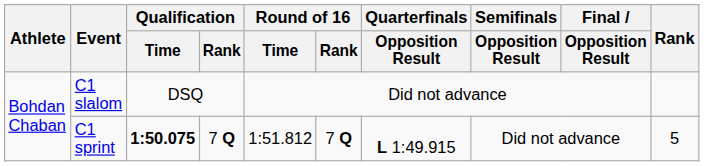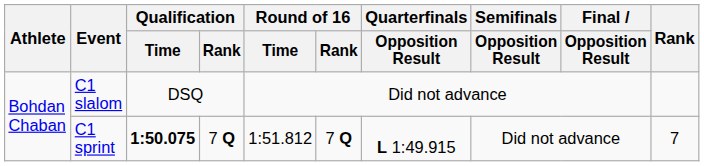C1 sprint | Rank: 5 -> 7
